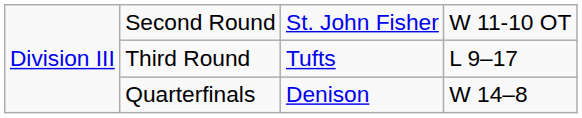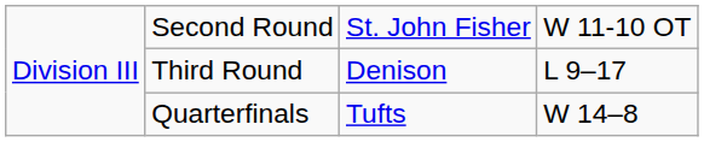Third Round | column 3: Tufts -> Denison
Quarterfinals | column 3: Denison -> Tufts
